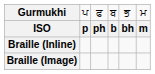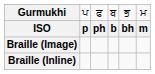rows swapped: Braille (Image) <-> Braille (Inline)
